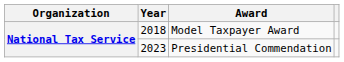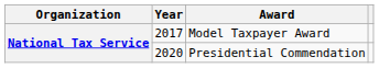Model Taxpayer Award | Year: 2018 -> 2017
Presidential Commendation | Year: 2023 -> 2020
